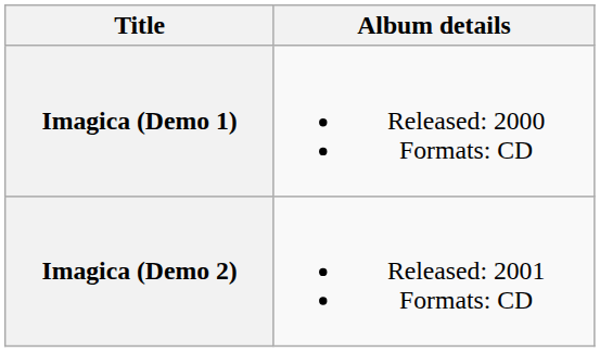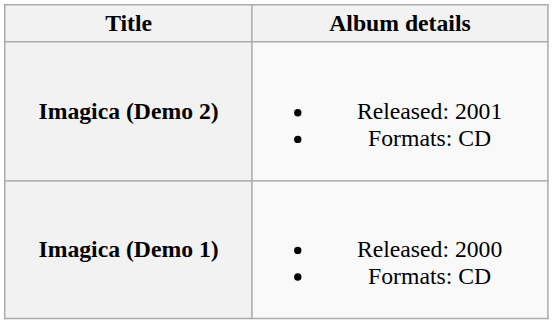rows swapped: Imagica (Demo 1) <-> Imagica (Demo 2)
